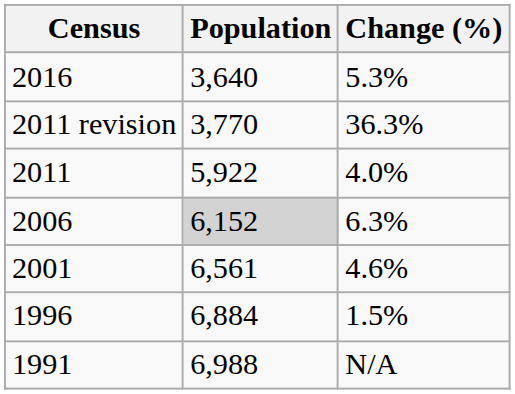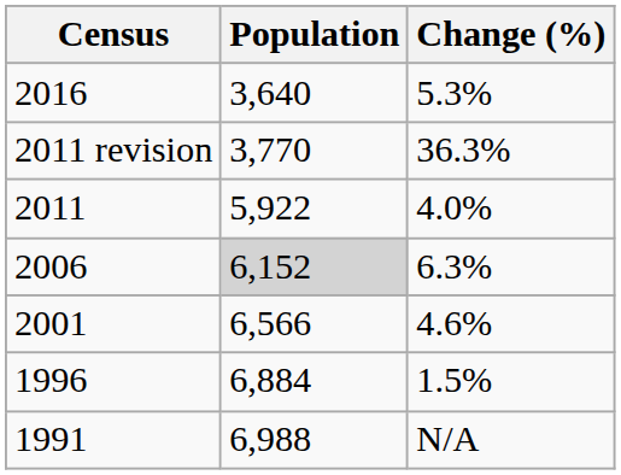2001 | Population: 6,561 -> 6,566
